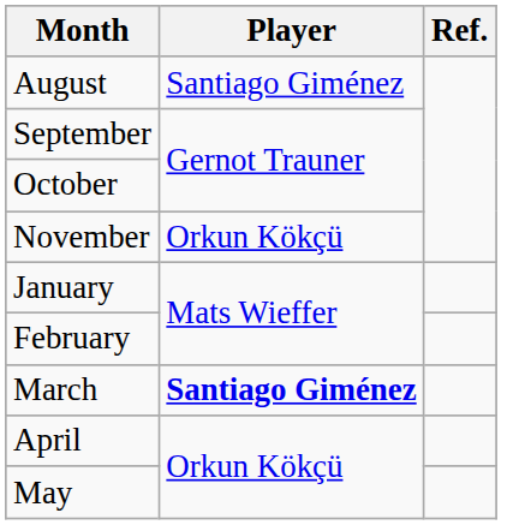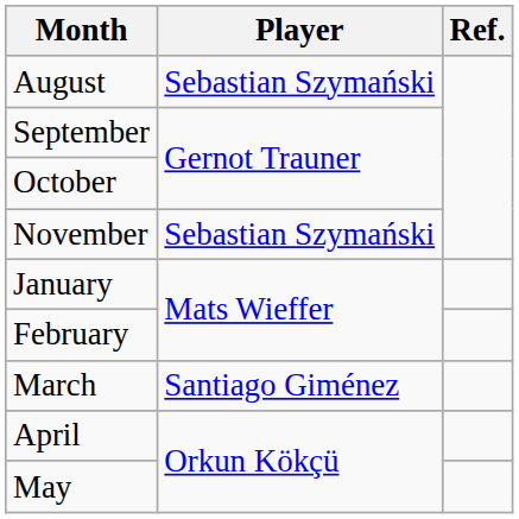August | Player: Santiago Giménez -> Sebastian Szymański
November | Player: Orkun Kökçü -> Sebastian Szymański
March | Player: bold -> normal
